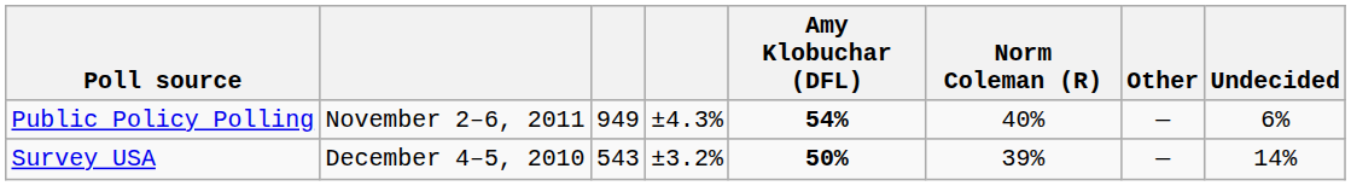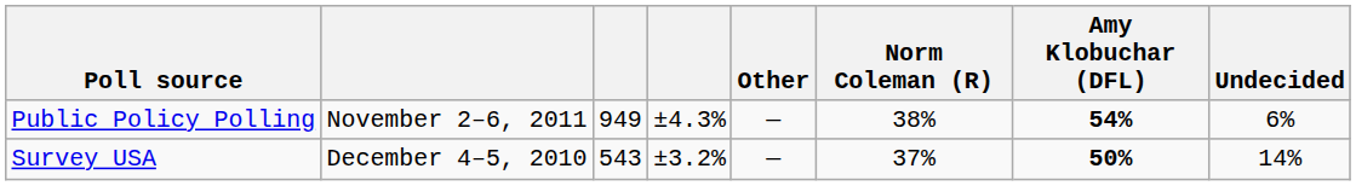columns swapped: Amy Klobuchar (DFL) <-> Other
Public Policy Polling | Norm Coleman (R): 40% -> 38%
Survey USA | Norm Coleman (R): 39% -> 37%
